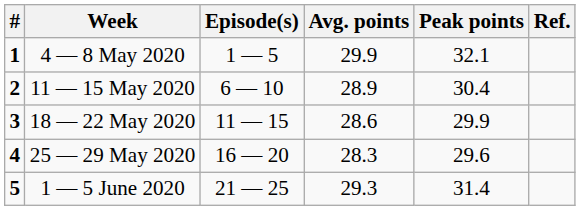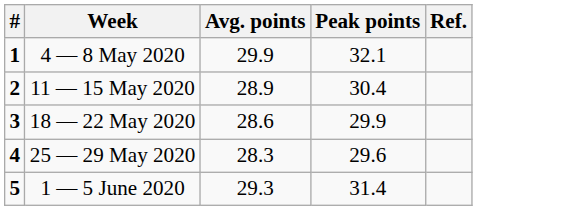- column: Episode(s) | 1 — 5 | 6 — 10 | 11 — 15 | 16 — 20 | 21 — 25
